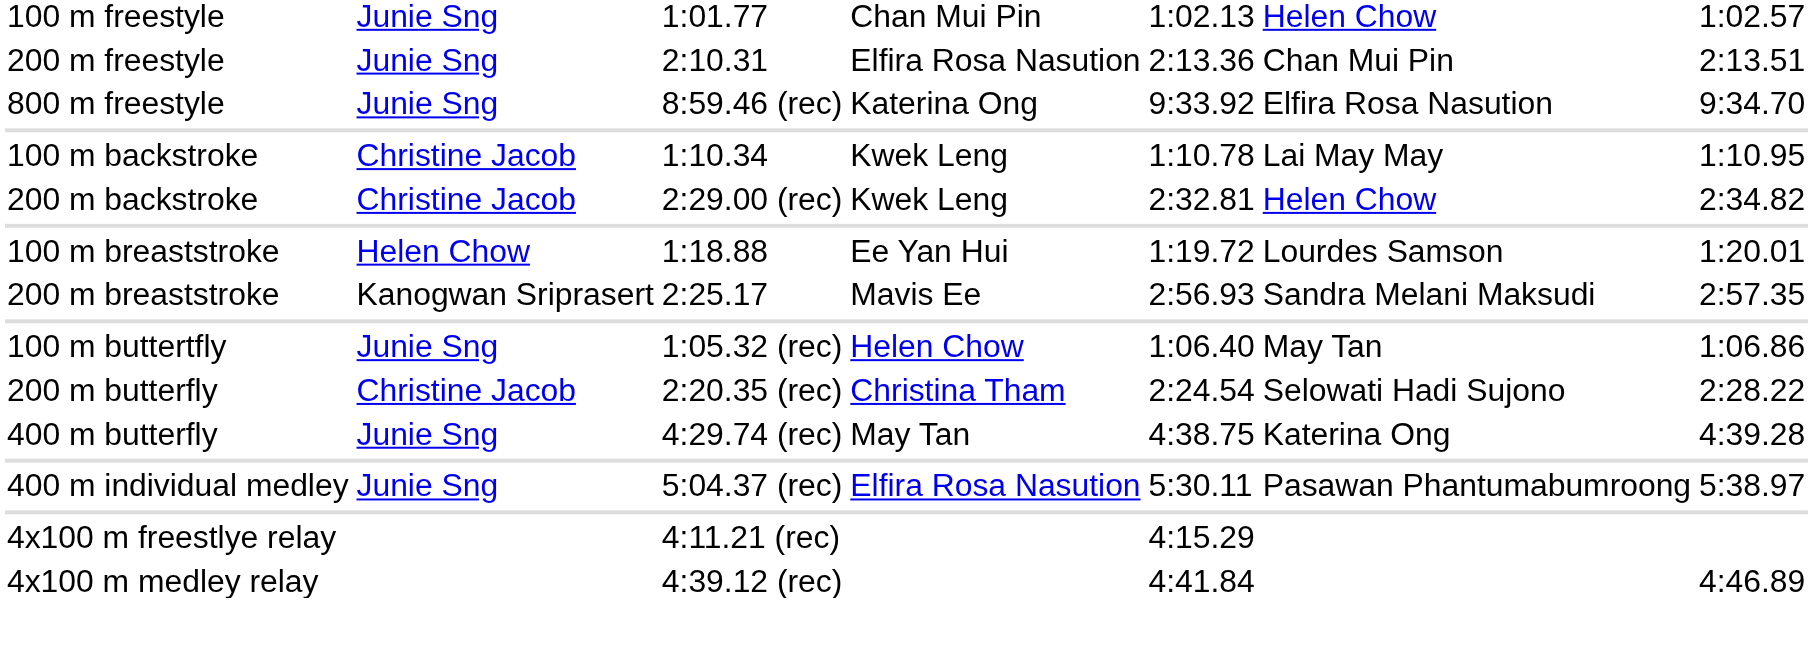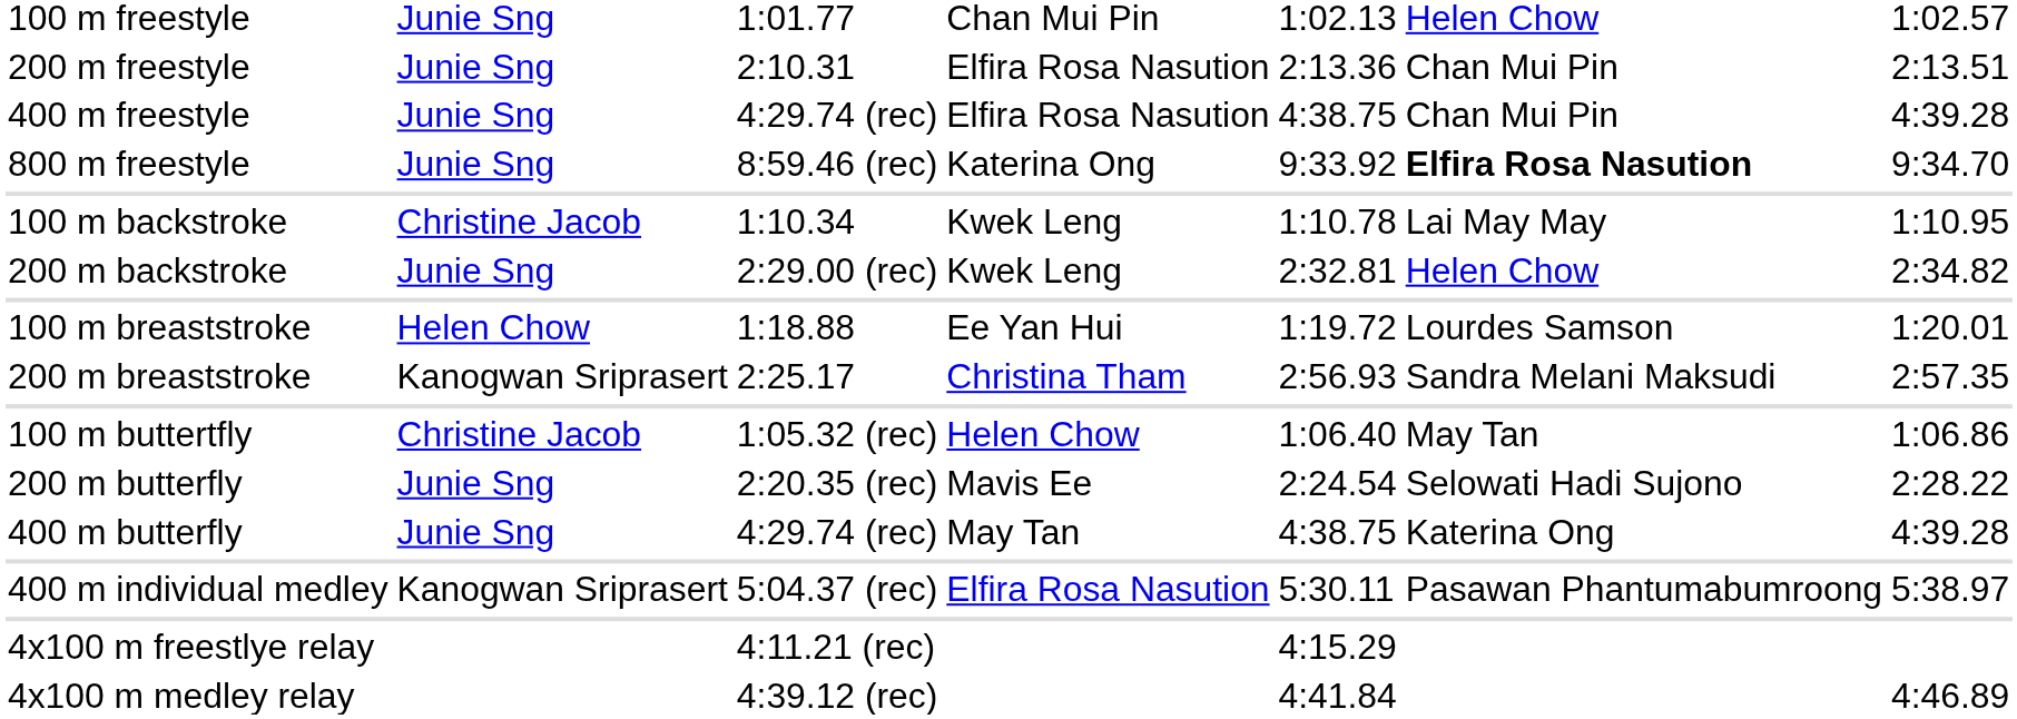+ row: 400 m freestyle | Junie Sng | 4:29.74 (rec) | Elfira Rosa Nasution | 4:38.75 | Chan Mui Pin | 4:39.28
800 m freestyle | column 6: normal -> bold
200 m backstroke | column 2: Christine Jacob -> Junie Sng
200 m breaststroke | column 4: Mavis Ee -> Christina Tham
100 m buttertfly | column 2: Junie Sng -> Christine Jacob
200 m butterfly | column 2: Christine Jacob -> Junie Sng
200 m butterfly | column 4: Christina Tham -> Mavis Ee
400 m individual medley | column 2: Junie Sng -> Kanogwan Sriprasert
